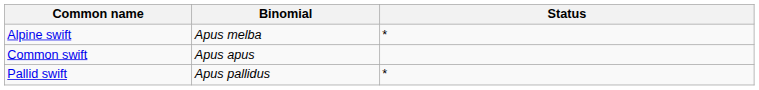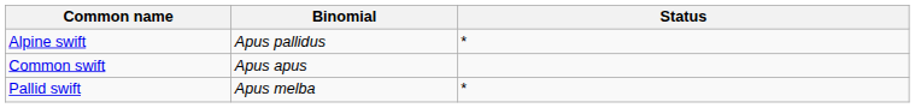Alpine swift | Binomial: Apus melba -> Apus pallidus
Pallid swift | Binomial: Apus pallidus -> Apus melba
